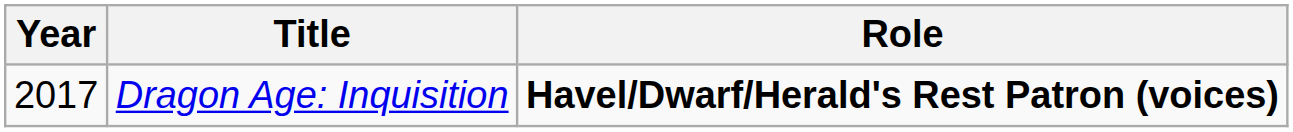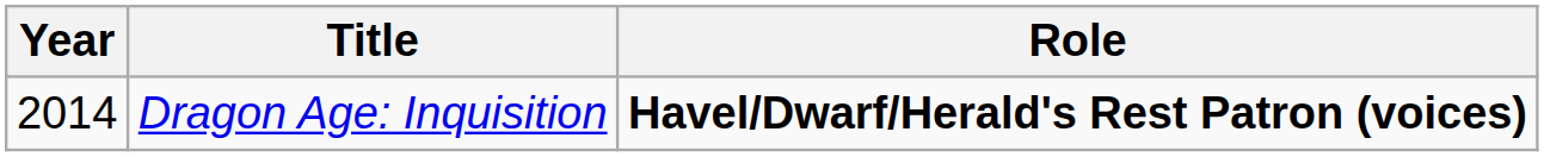Dragon Age: Inquisition | Year: 2017 -> 2014
